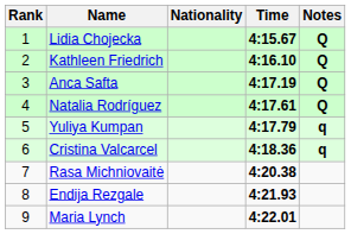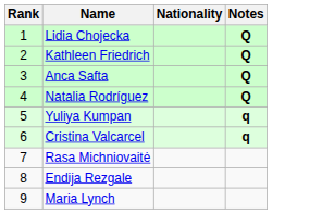- column: Time | 4:15.67 | 4:16.10 | 4:17.19 | 4:17.61 | 4:17.79 | 4:18.36 | 4:20.38 | 4:21.93 | 4:22.01
